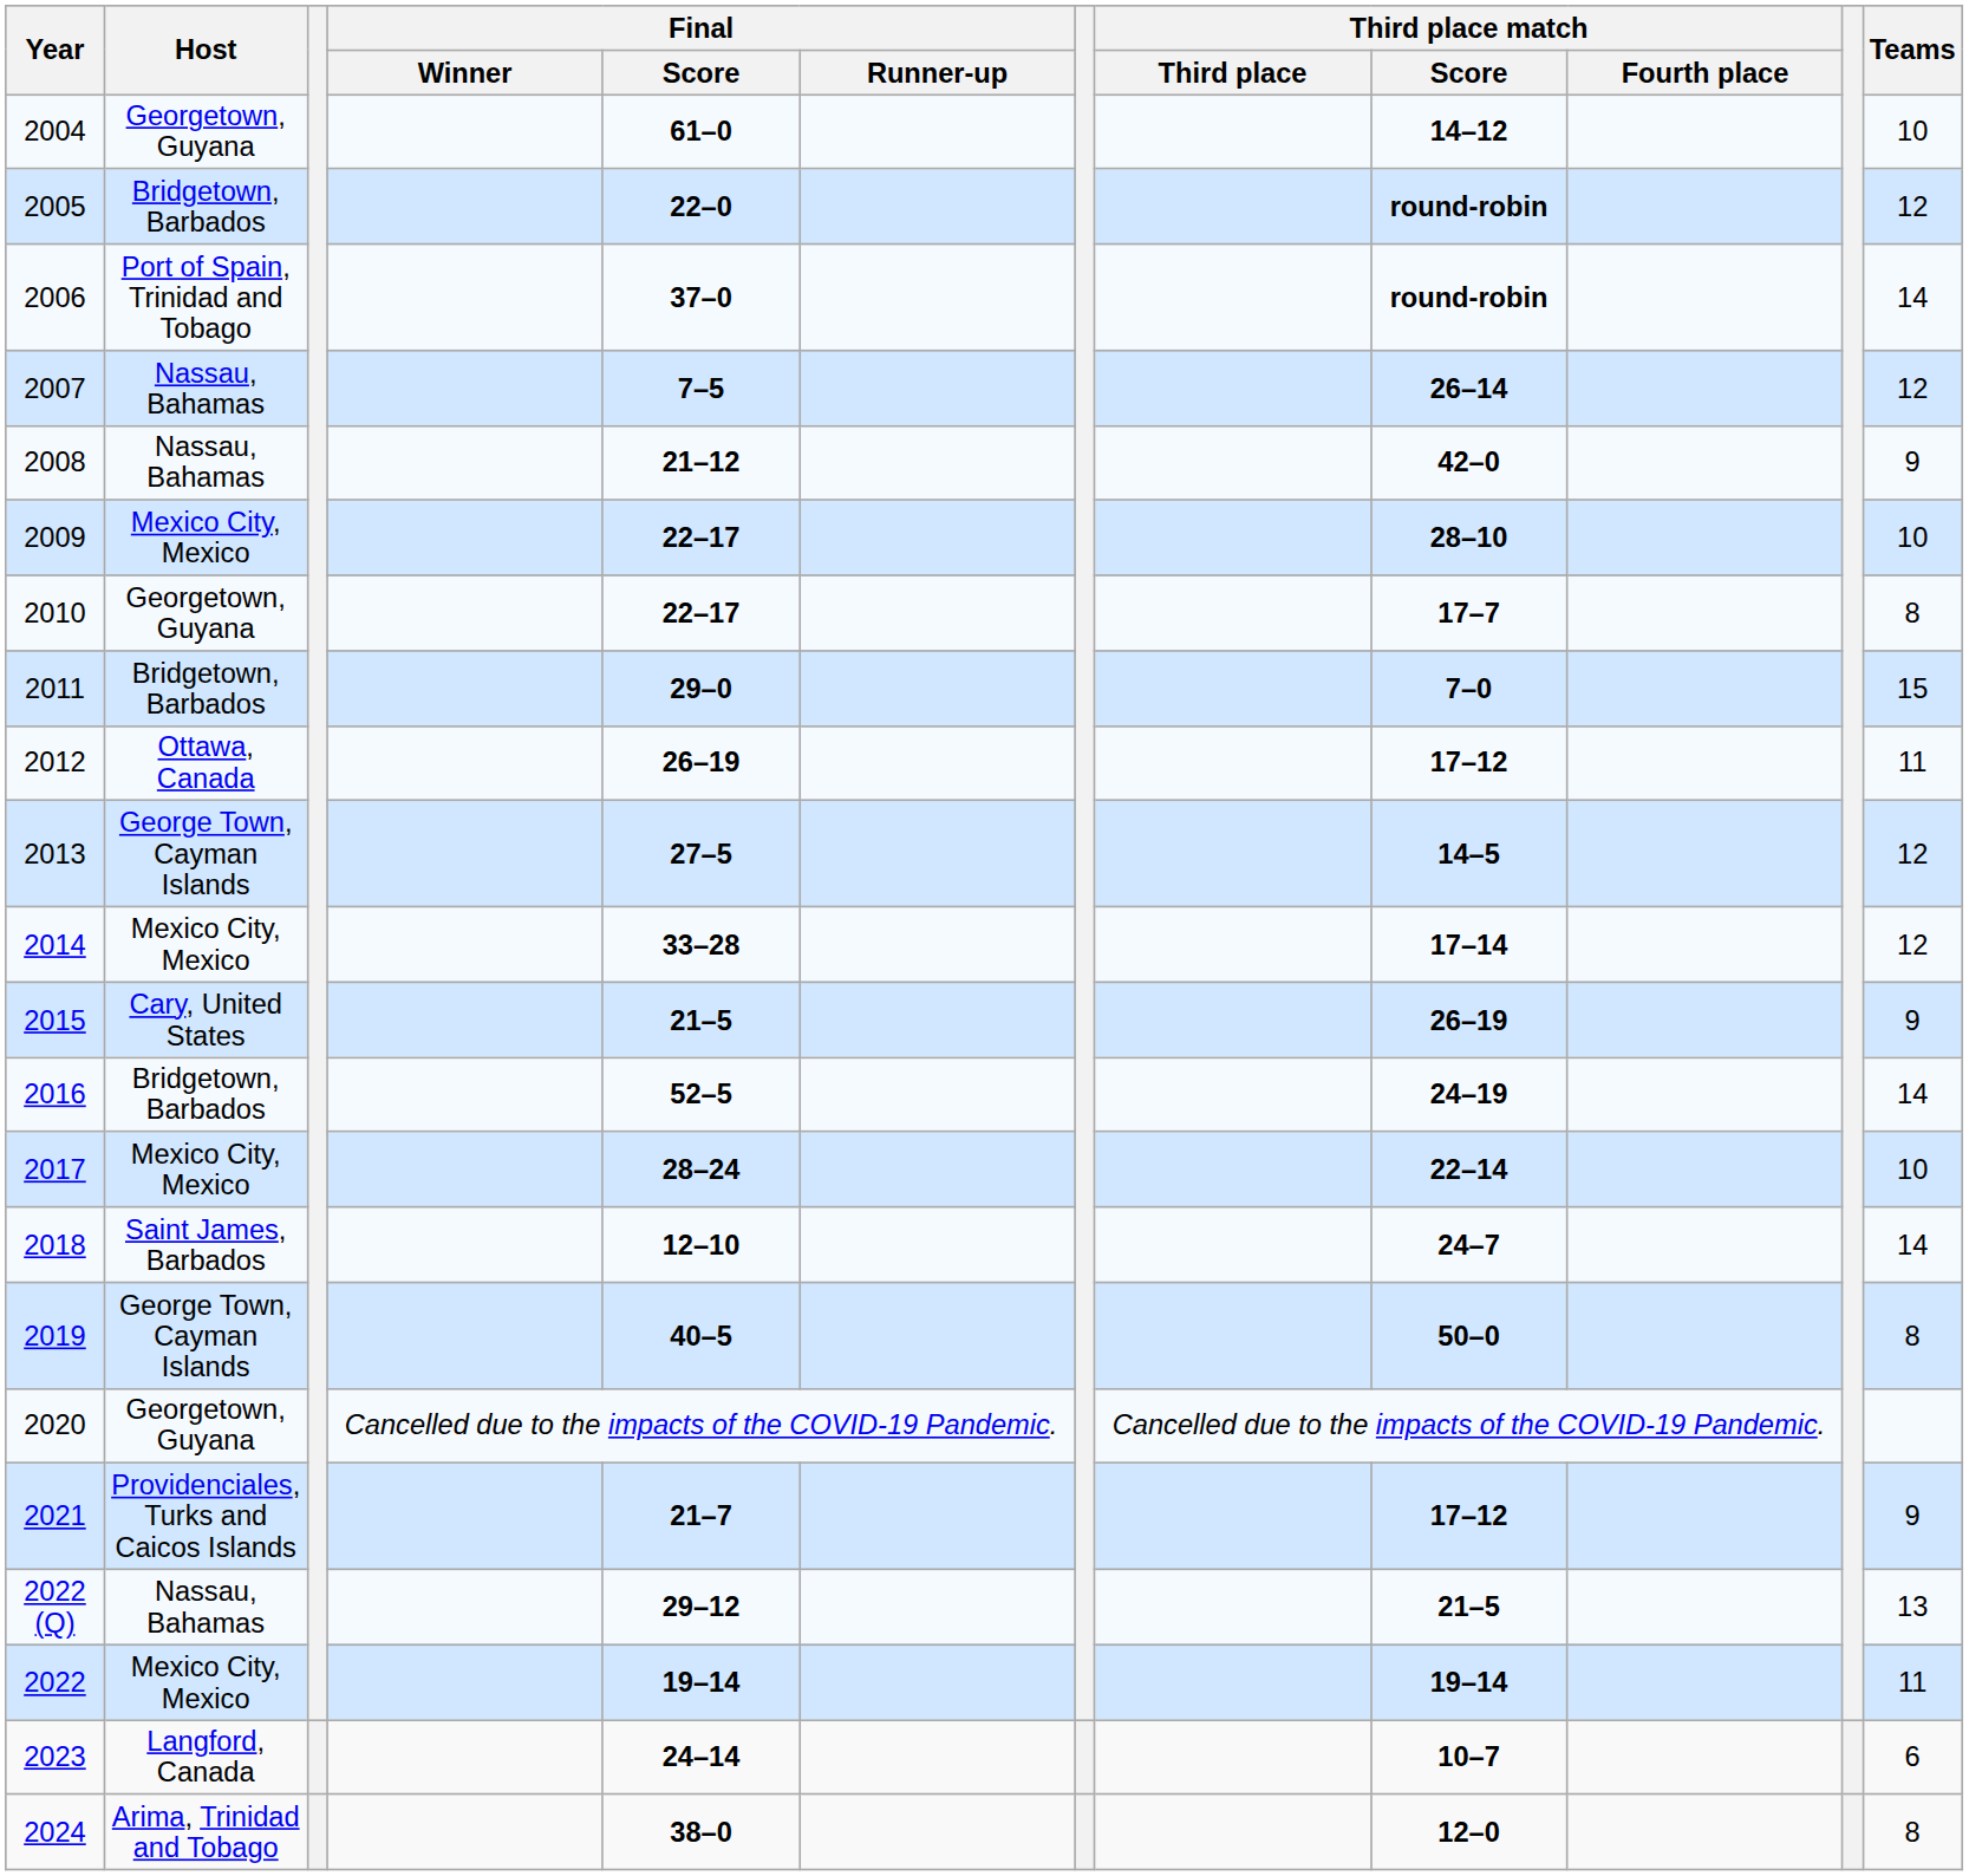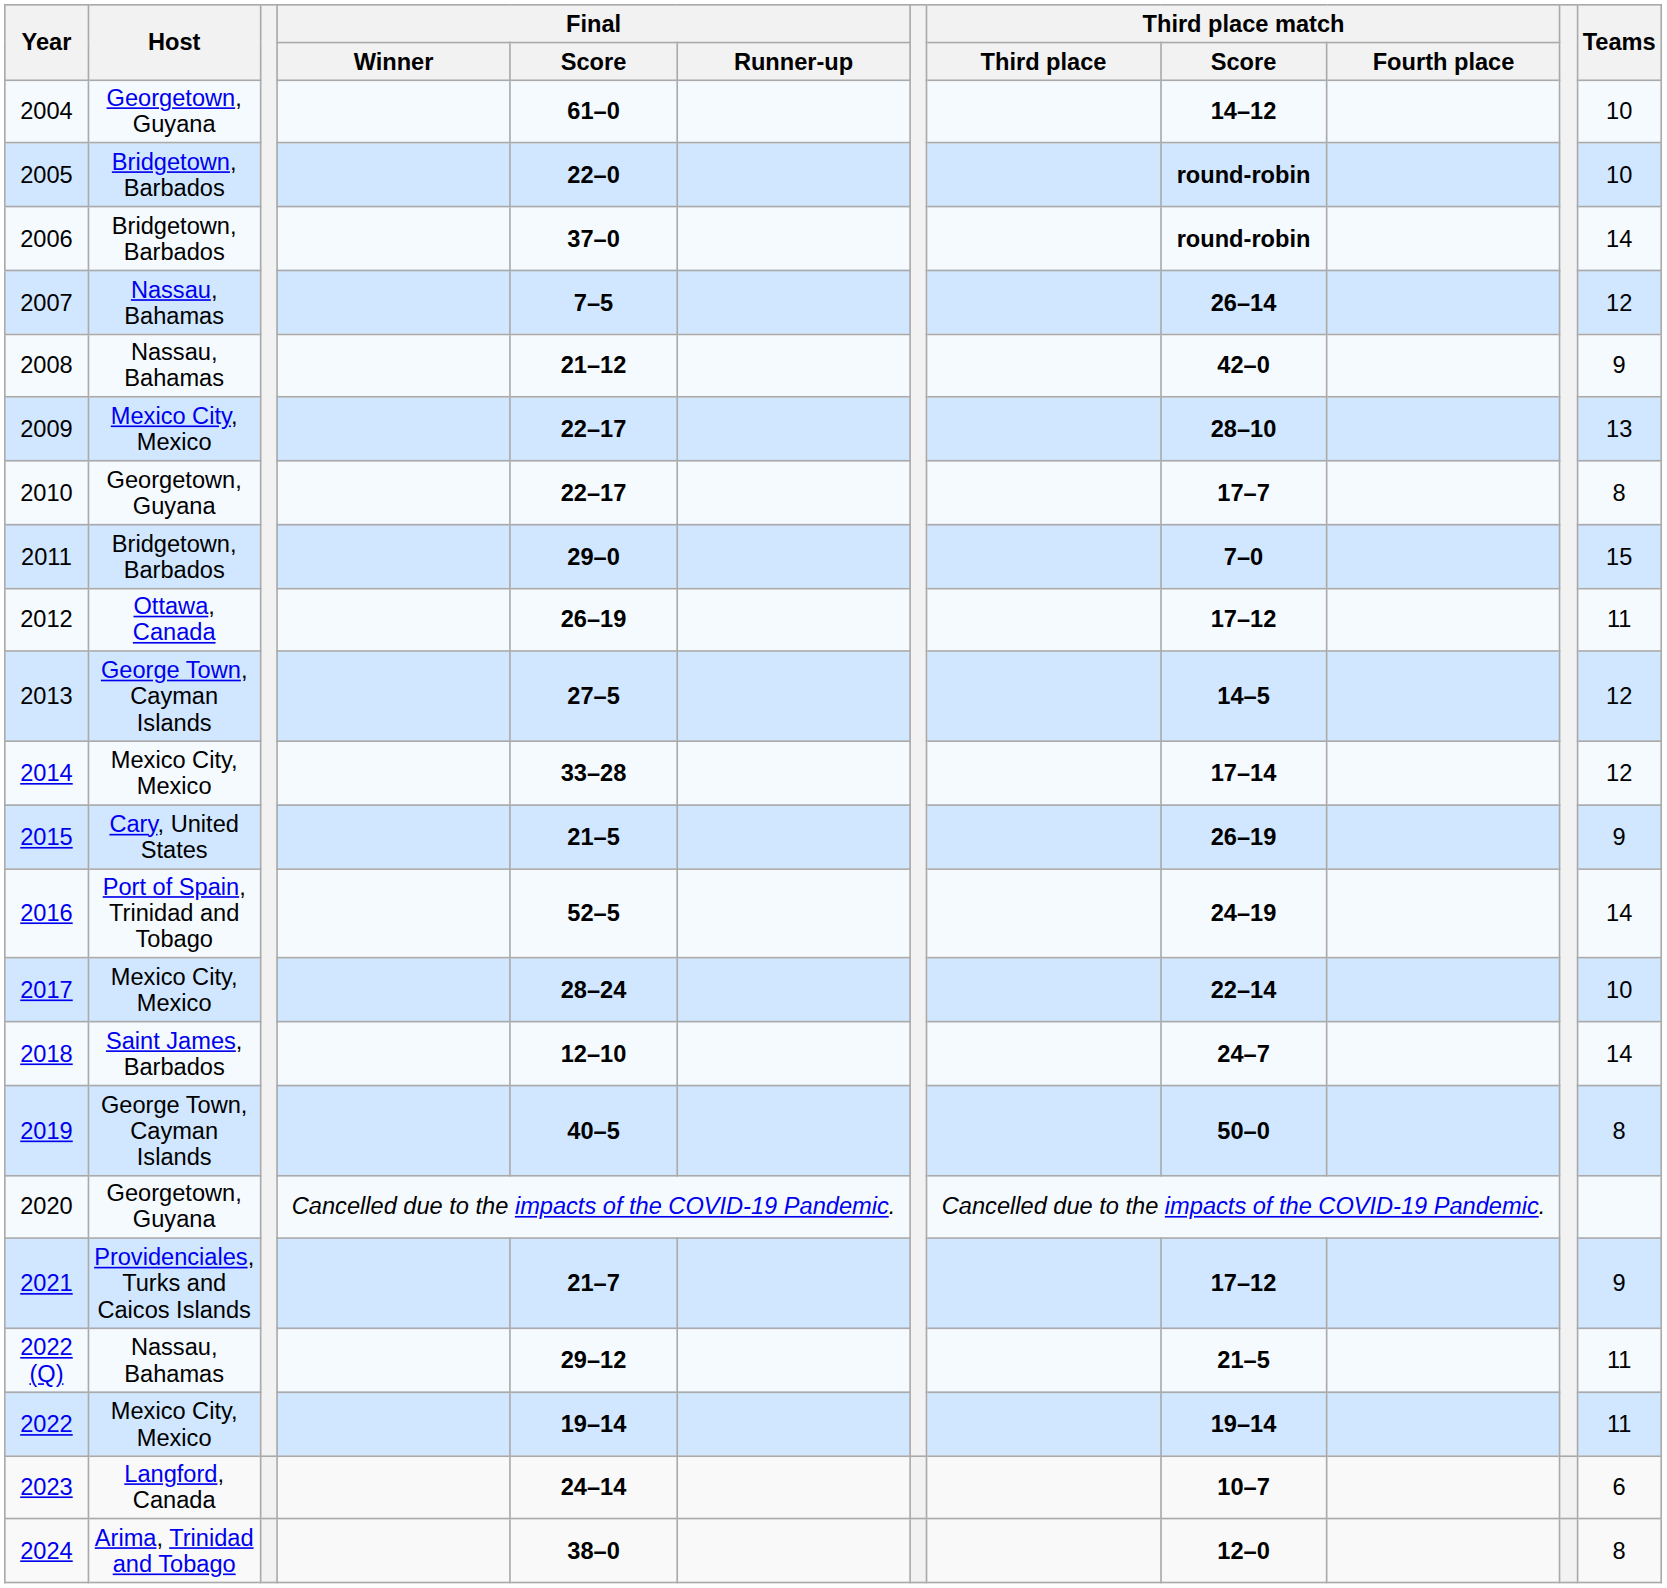2005 | Teams: 12 -> 10
2006 | Host: Port of Spain, Trinidad and Tobago -> Bridgetown, Barbados
2009 | Teams: 10 -> 13
2016 | Host: Bridgetown, Barbados -> Port of Spain, Trinidad and Tobago
2022 (Q) | Teams: 13 -> 11
